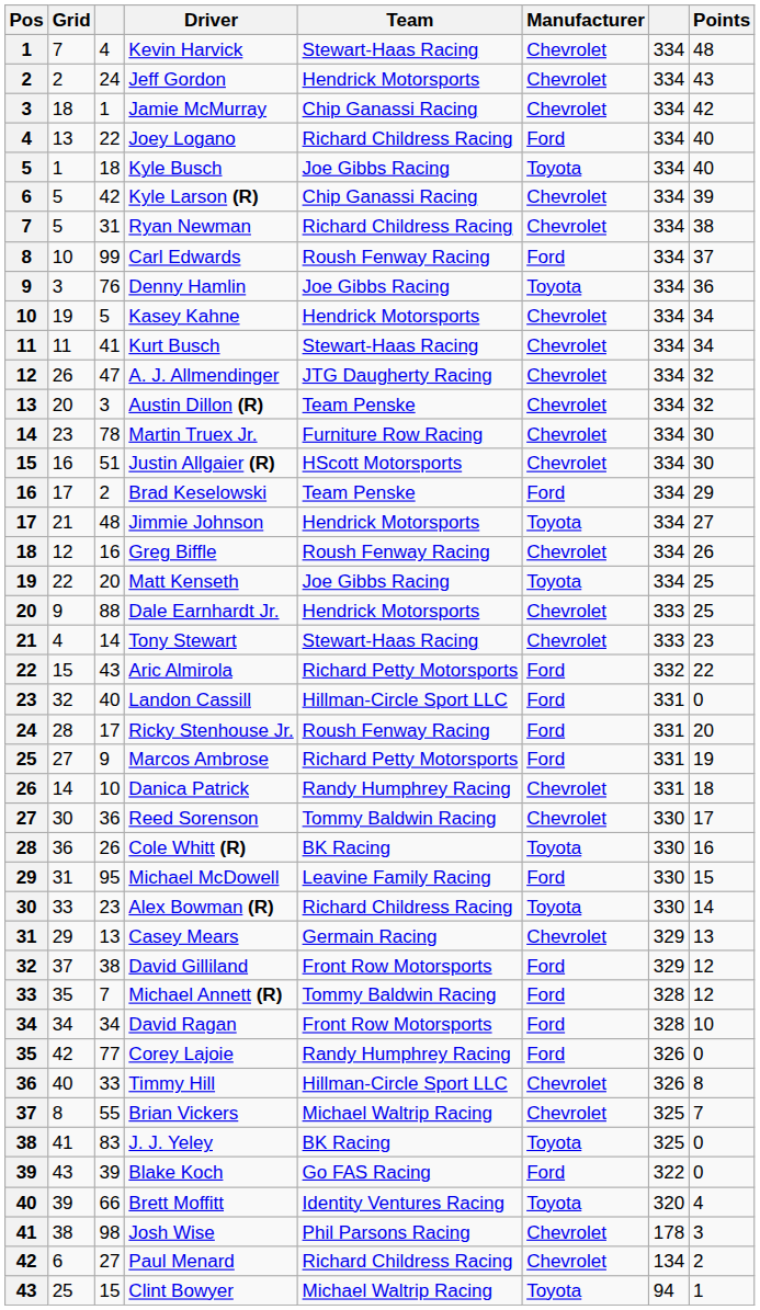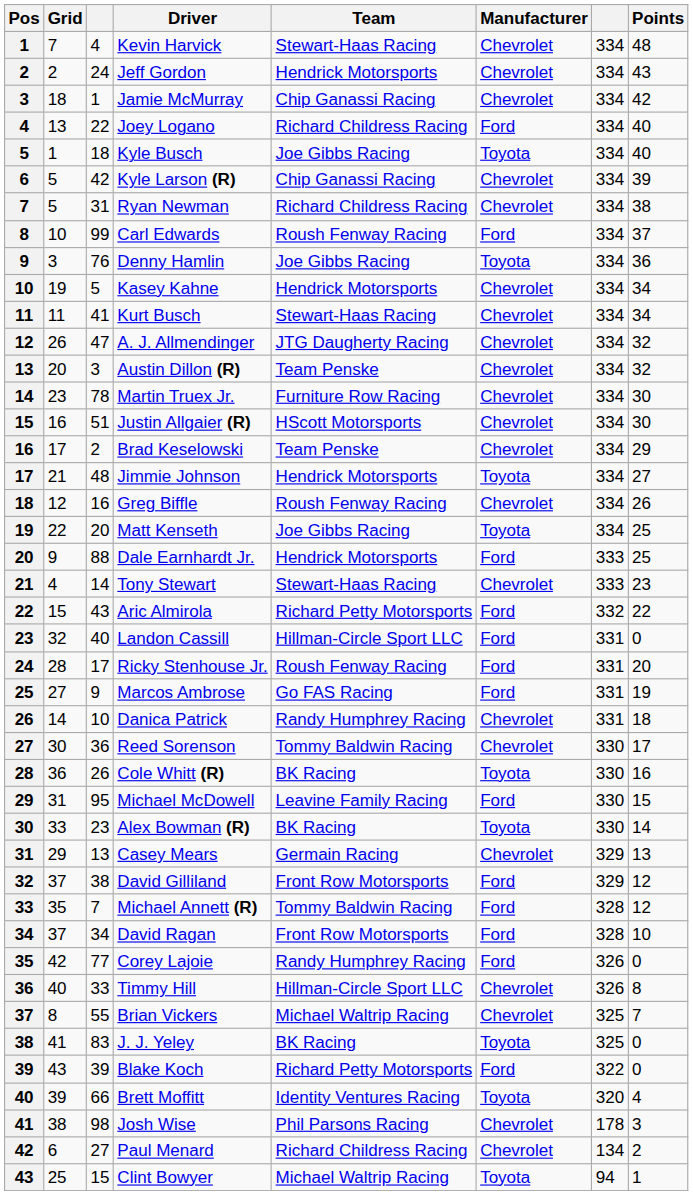Brad Keselowski | Manufacturer: Ford -> Chevrolet
Dale Earnhardt Jr. | Manufacturer: Chevrolet -> Ford
Marcos Ambrose | Team: Richard Petty Motorsports -> Go FAS Racing
Alex Bowman (R) | Team: Richard Childress Racing -> BK Racing
David Ragan | Grid: 34 -> 37
Blake Koch | Team: Go FAS Racing -> Richard Petty Motorsports
